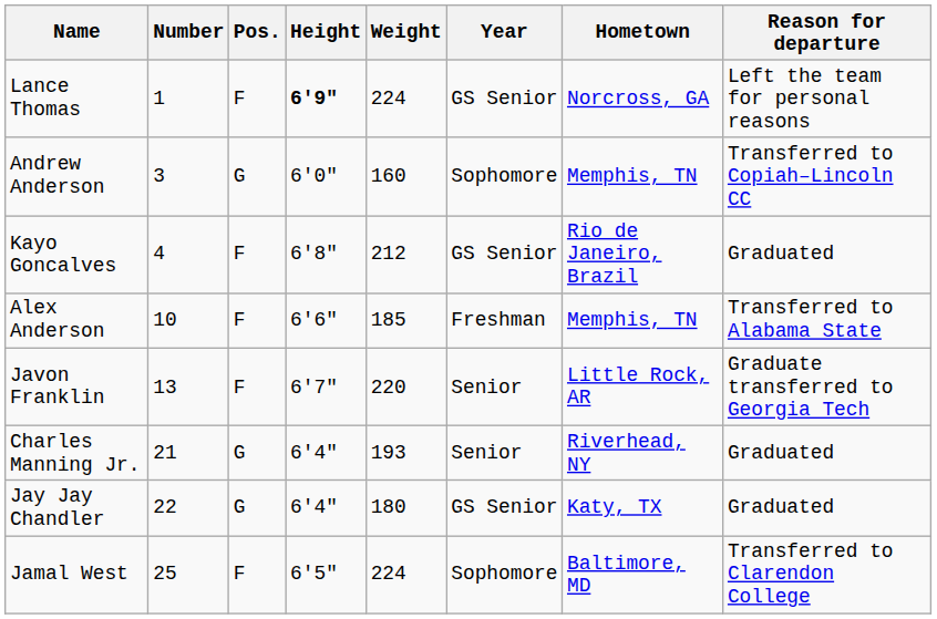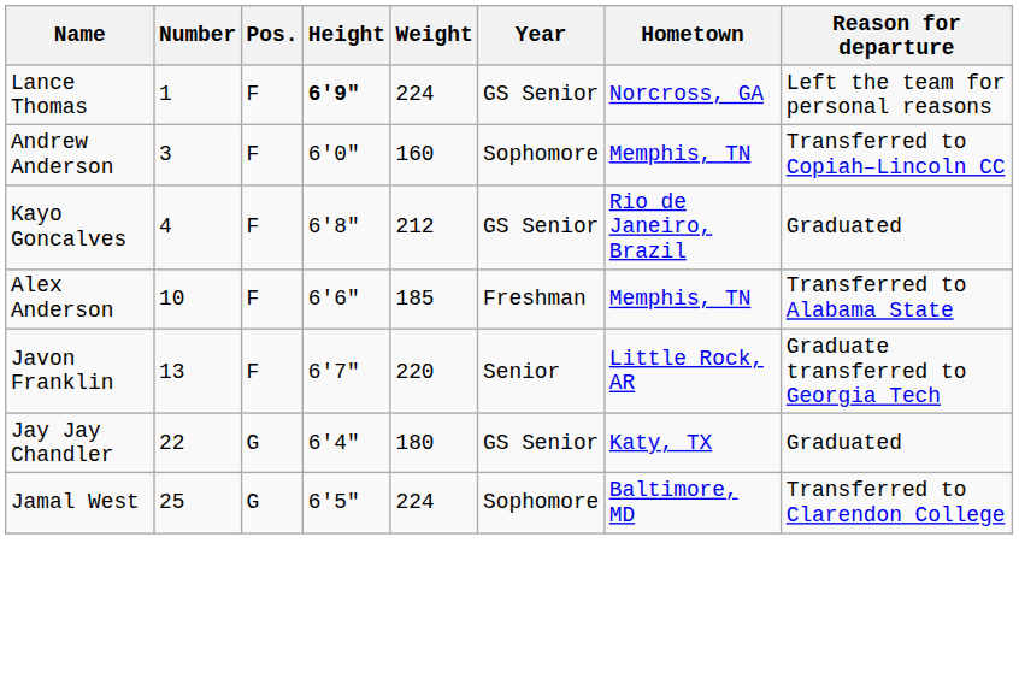Andrew Anderson | Pos.: G -> F
- row: Charles Manning Jr. | 21 | G | 6'4" | 193 | Senior | Riverhead, NY | Graduated
Jamal West | Pos.: F -> G
